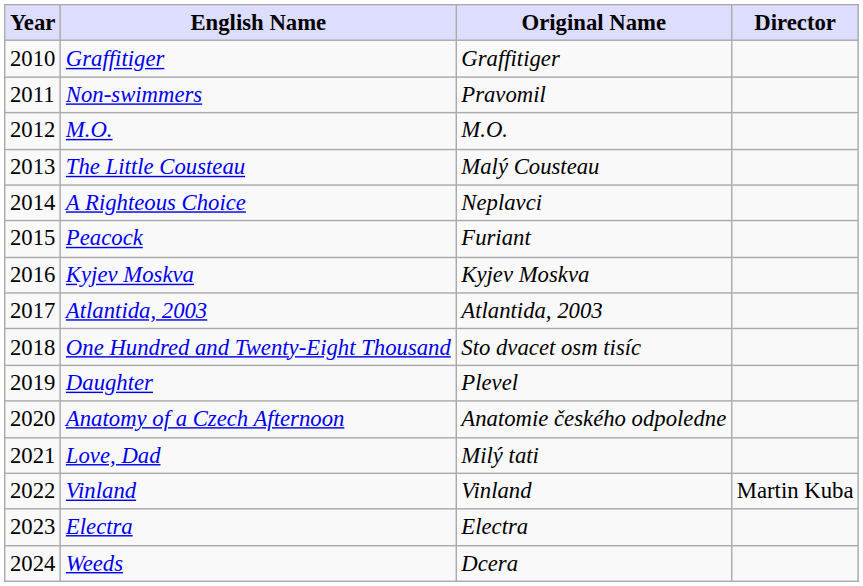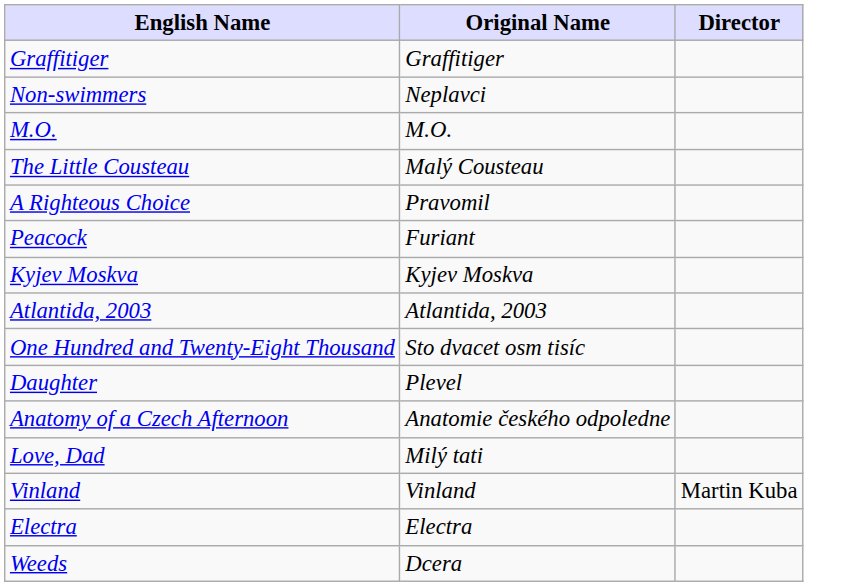- column: Year | 2010 | 2011 | 2012 | 2013 | 2014 | 2015 | 2016 | 2017 | 2018 | 2019 | 2020 | 2021 | 2022 | 2023 | 2024
Non-swimmers | Original Name: Pravomil -> Neplavci
A Righteous Choice | Original Name: Neplavci -> Pravomil
